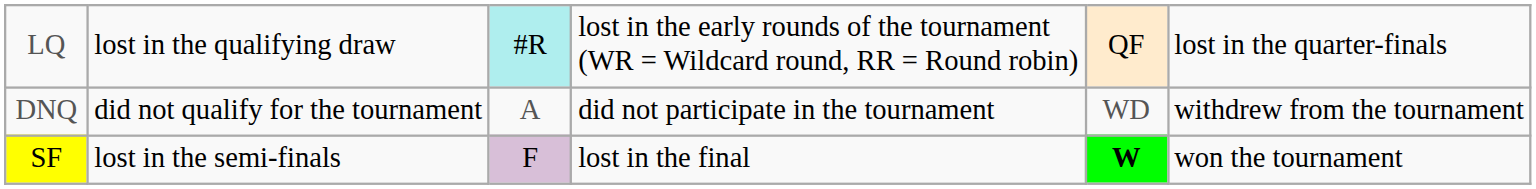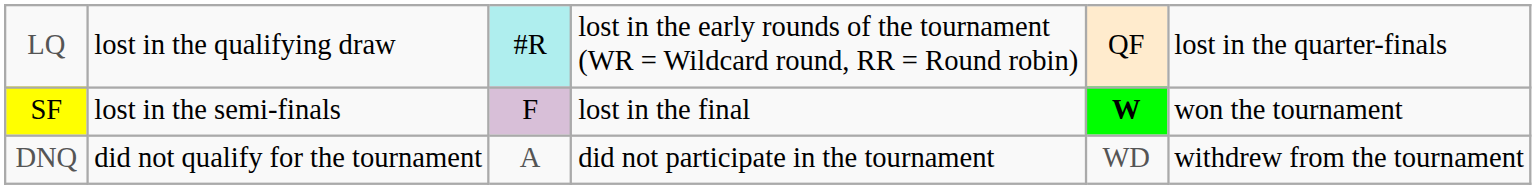rows swapped: SF <-> DNQ
